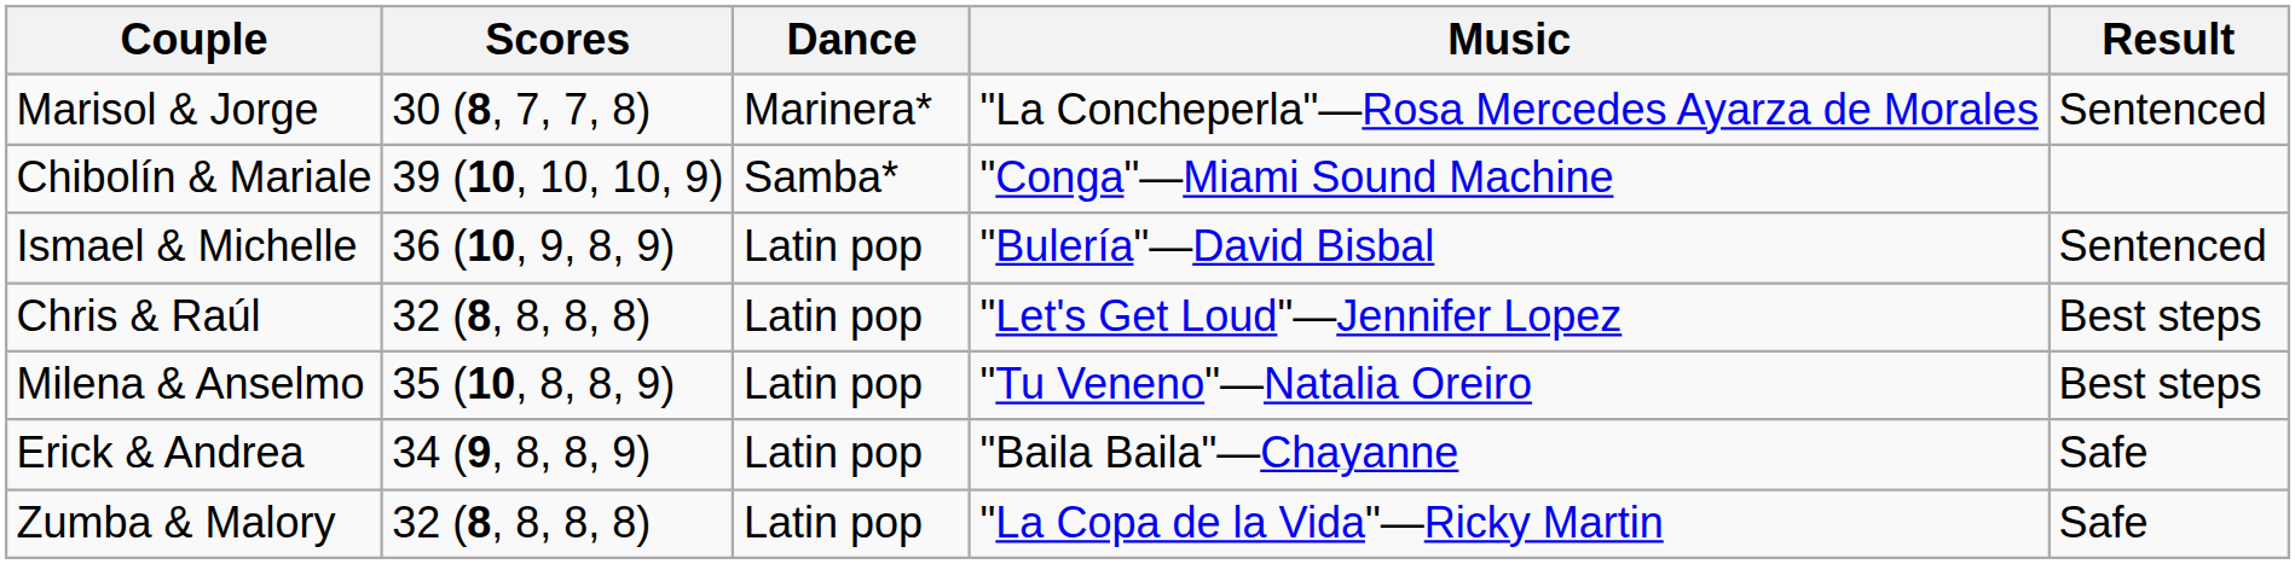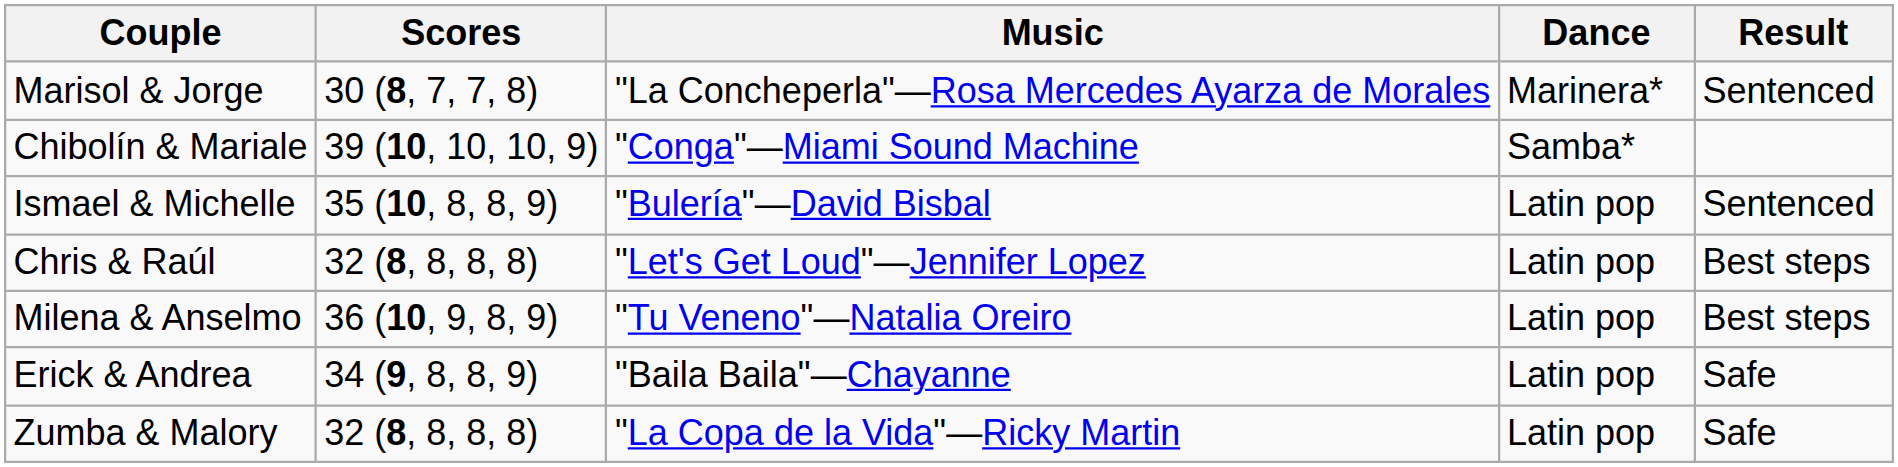columns swapped: Dance <-> Music
Ismael & Michelle | Scores: 36 (10, 9, 8, 9) -> 35 (10, 8, 8, 9)
Milena & Anselmo | Scores: 35 (10, 8, 8, 9) -> 36 (10, 9, 8, 9)
